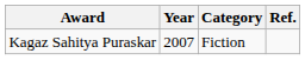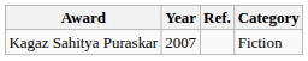columns swapped: Category <-> Ref.
